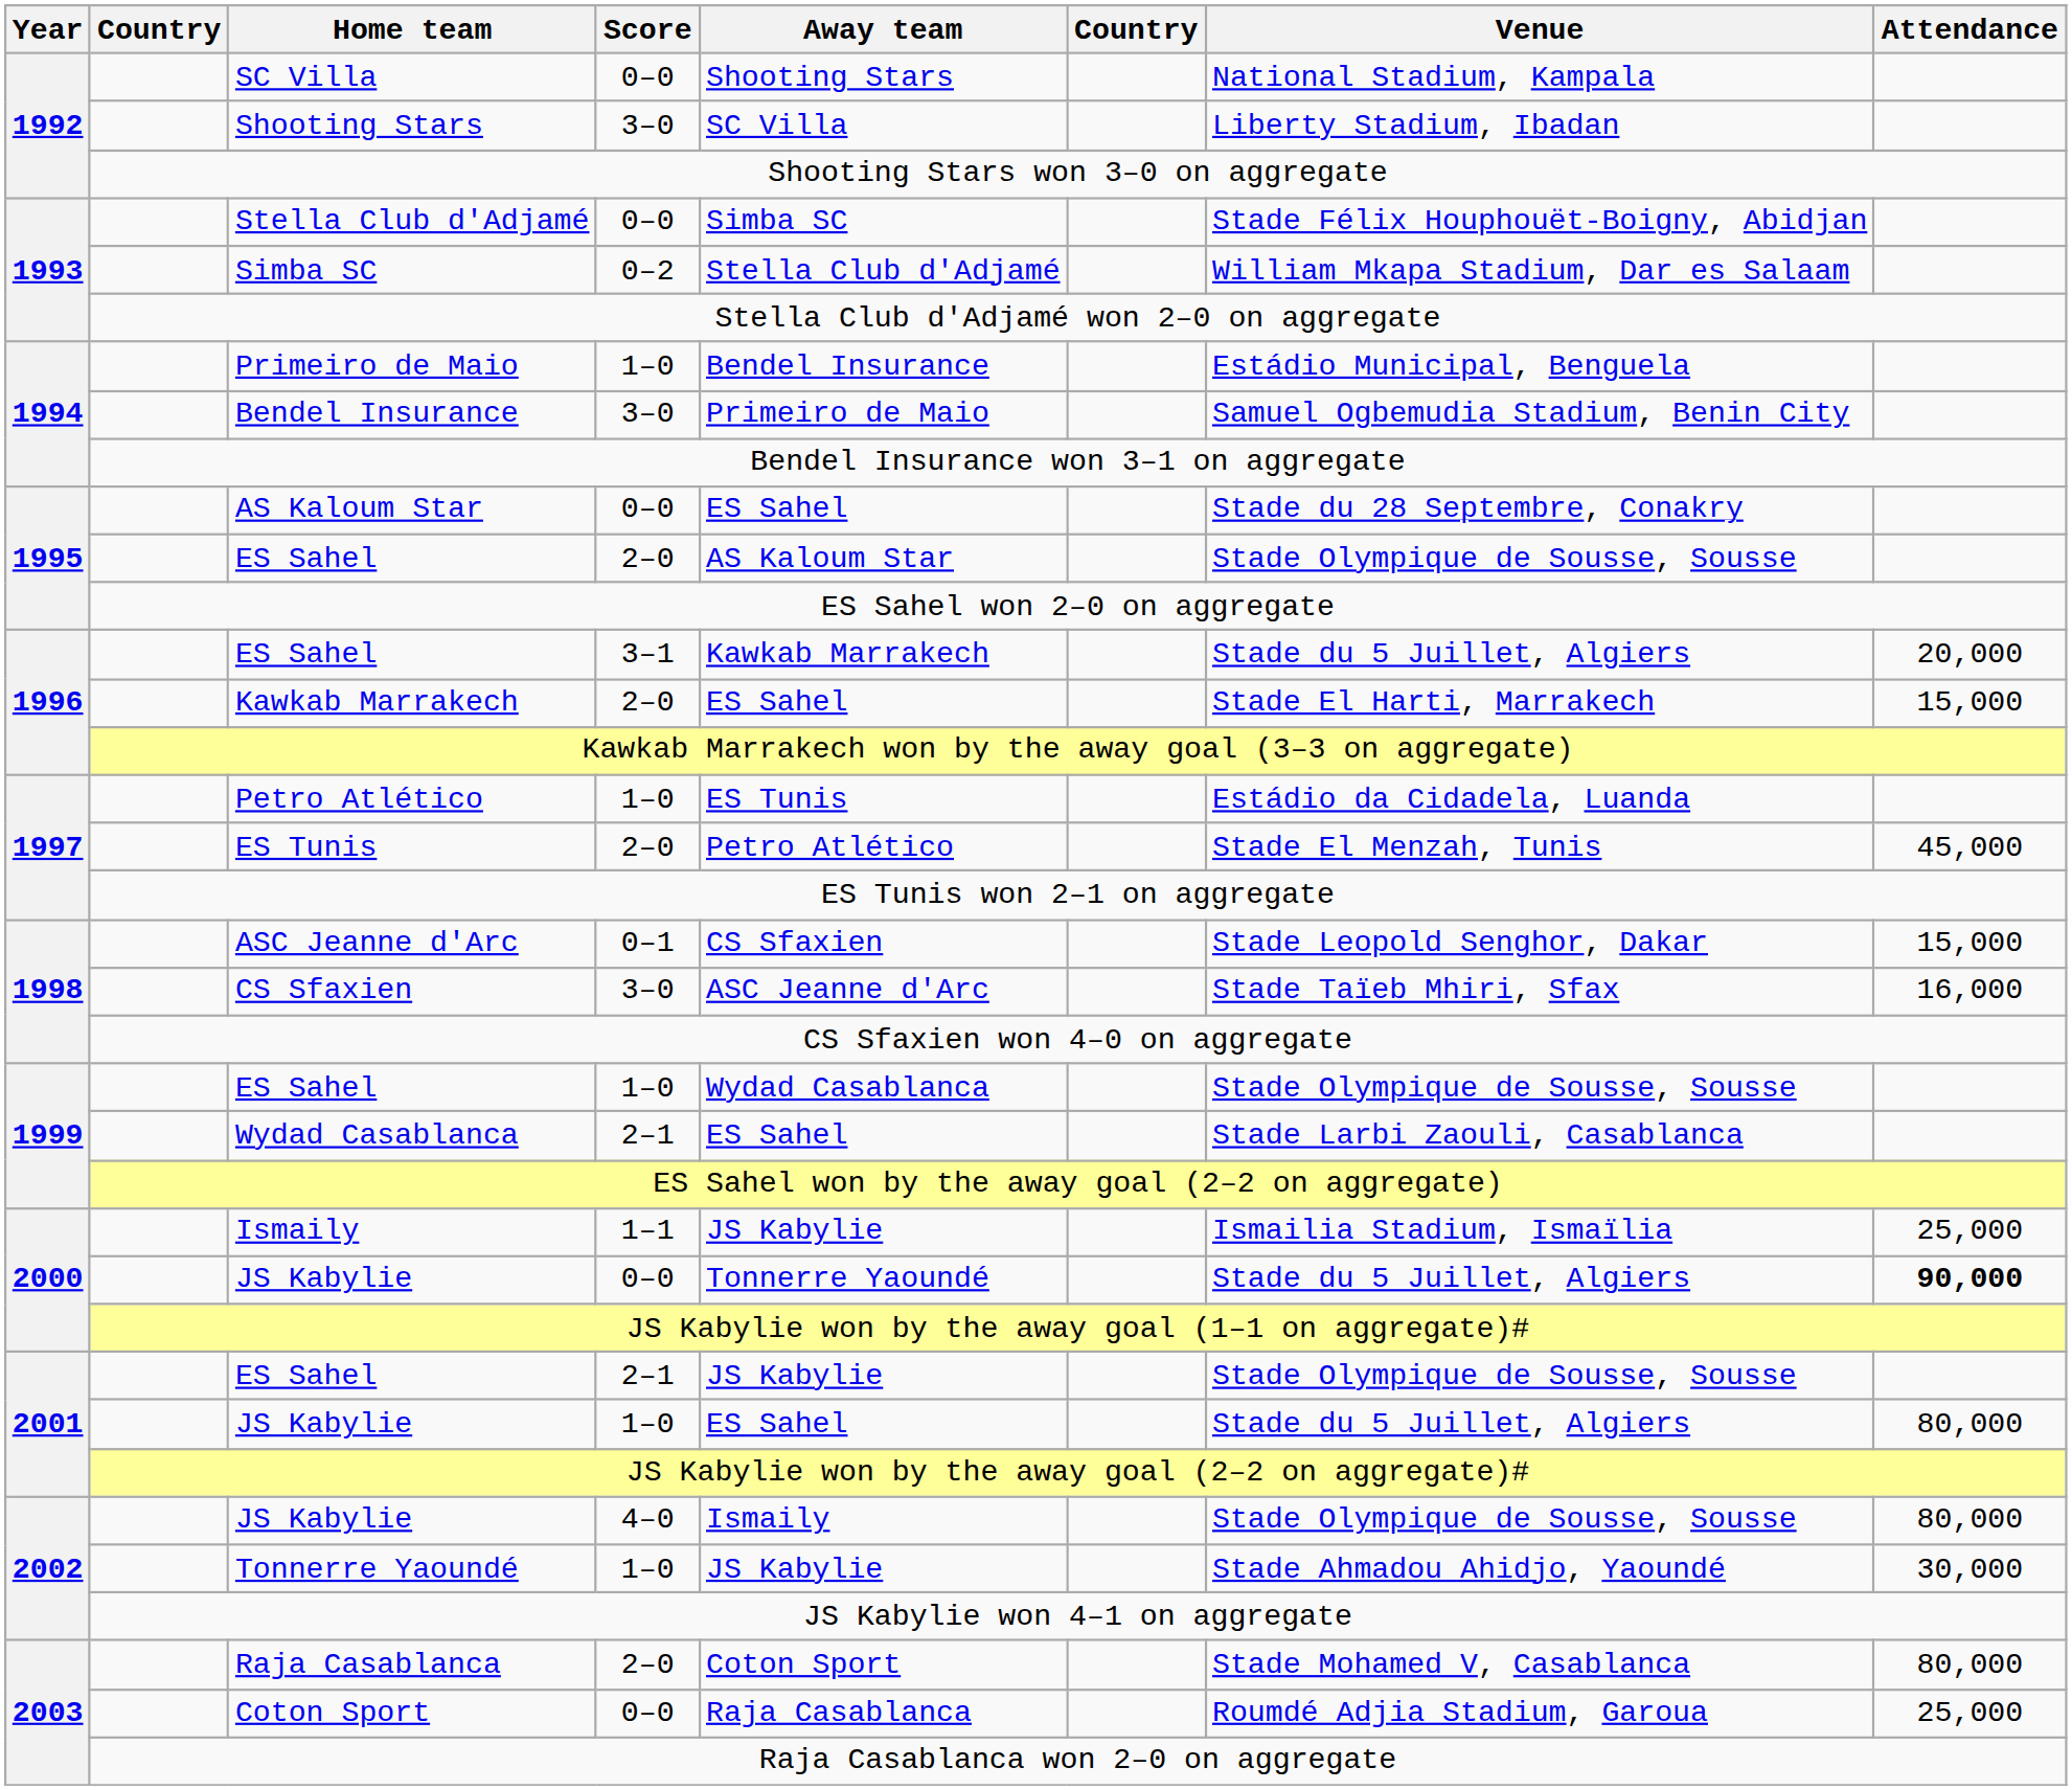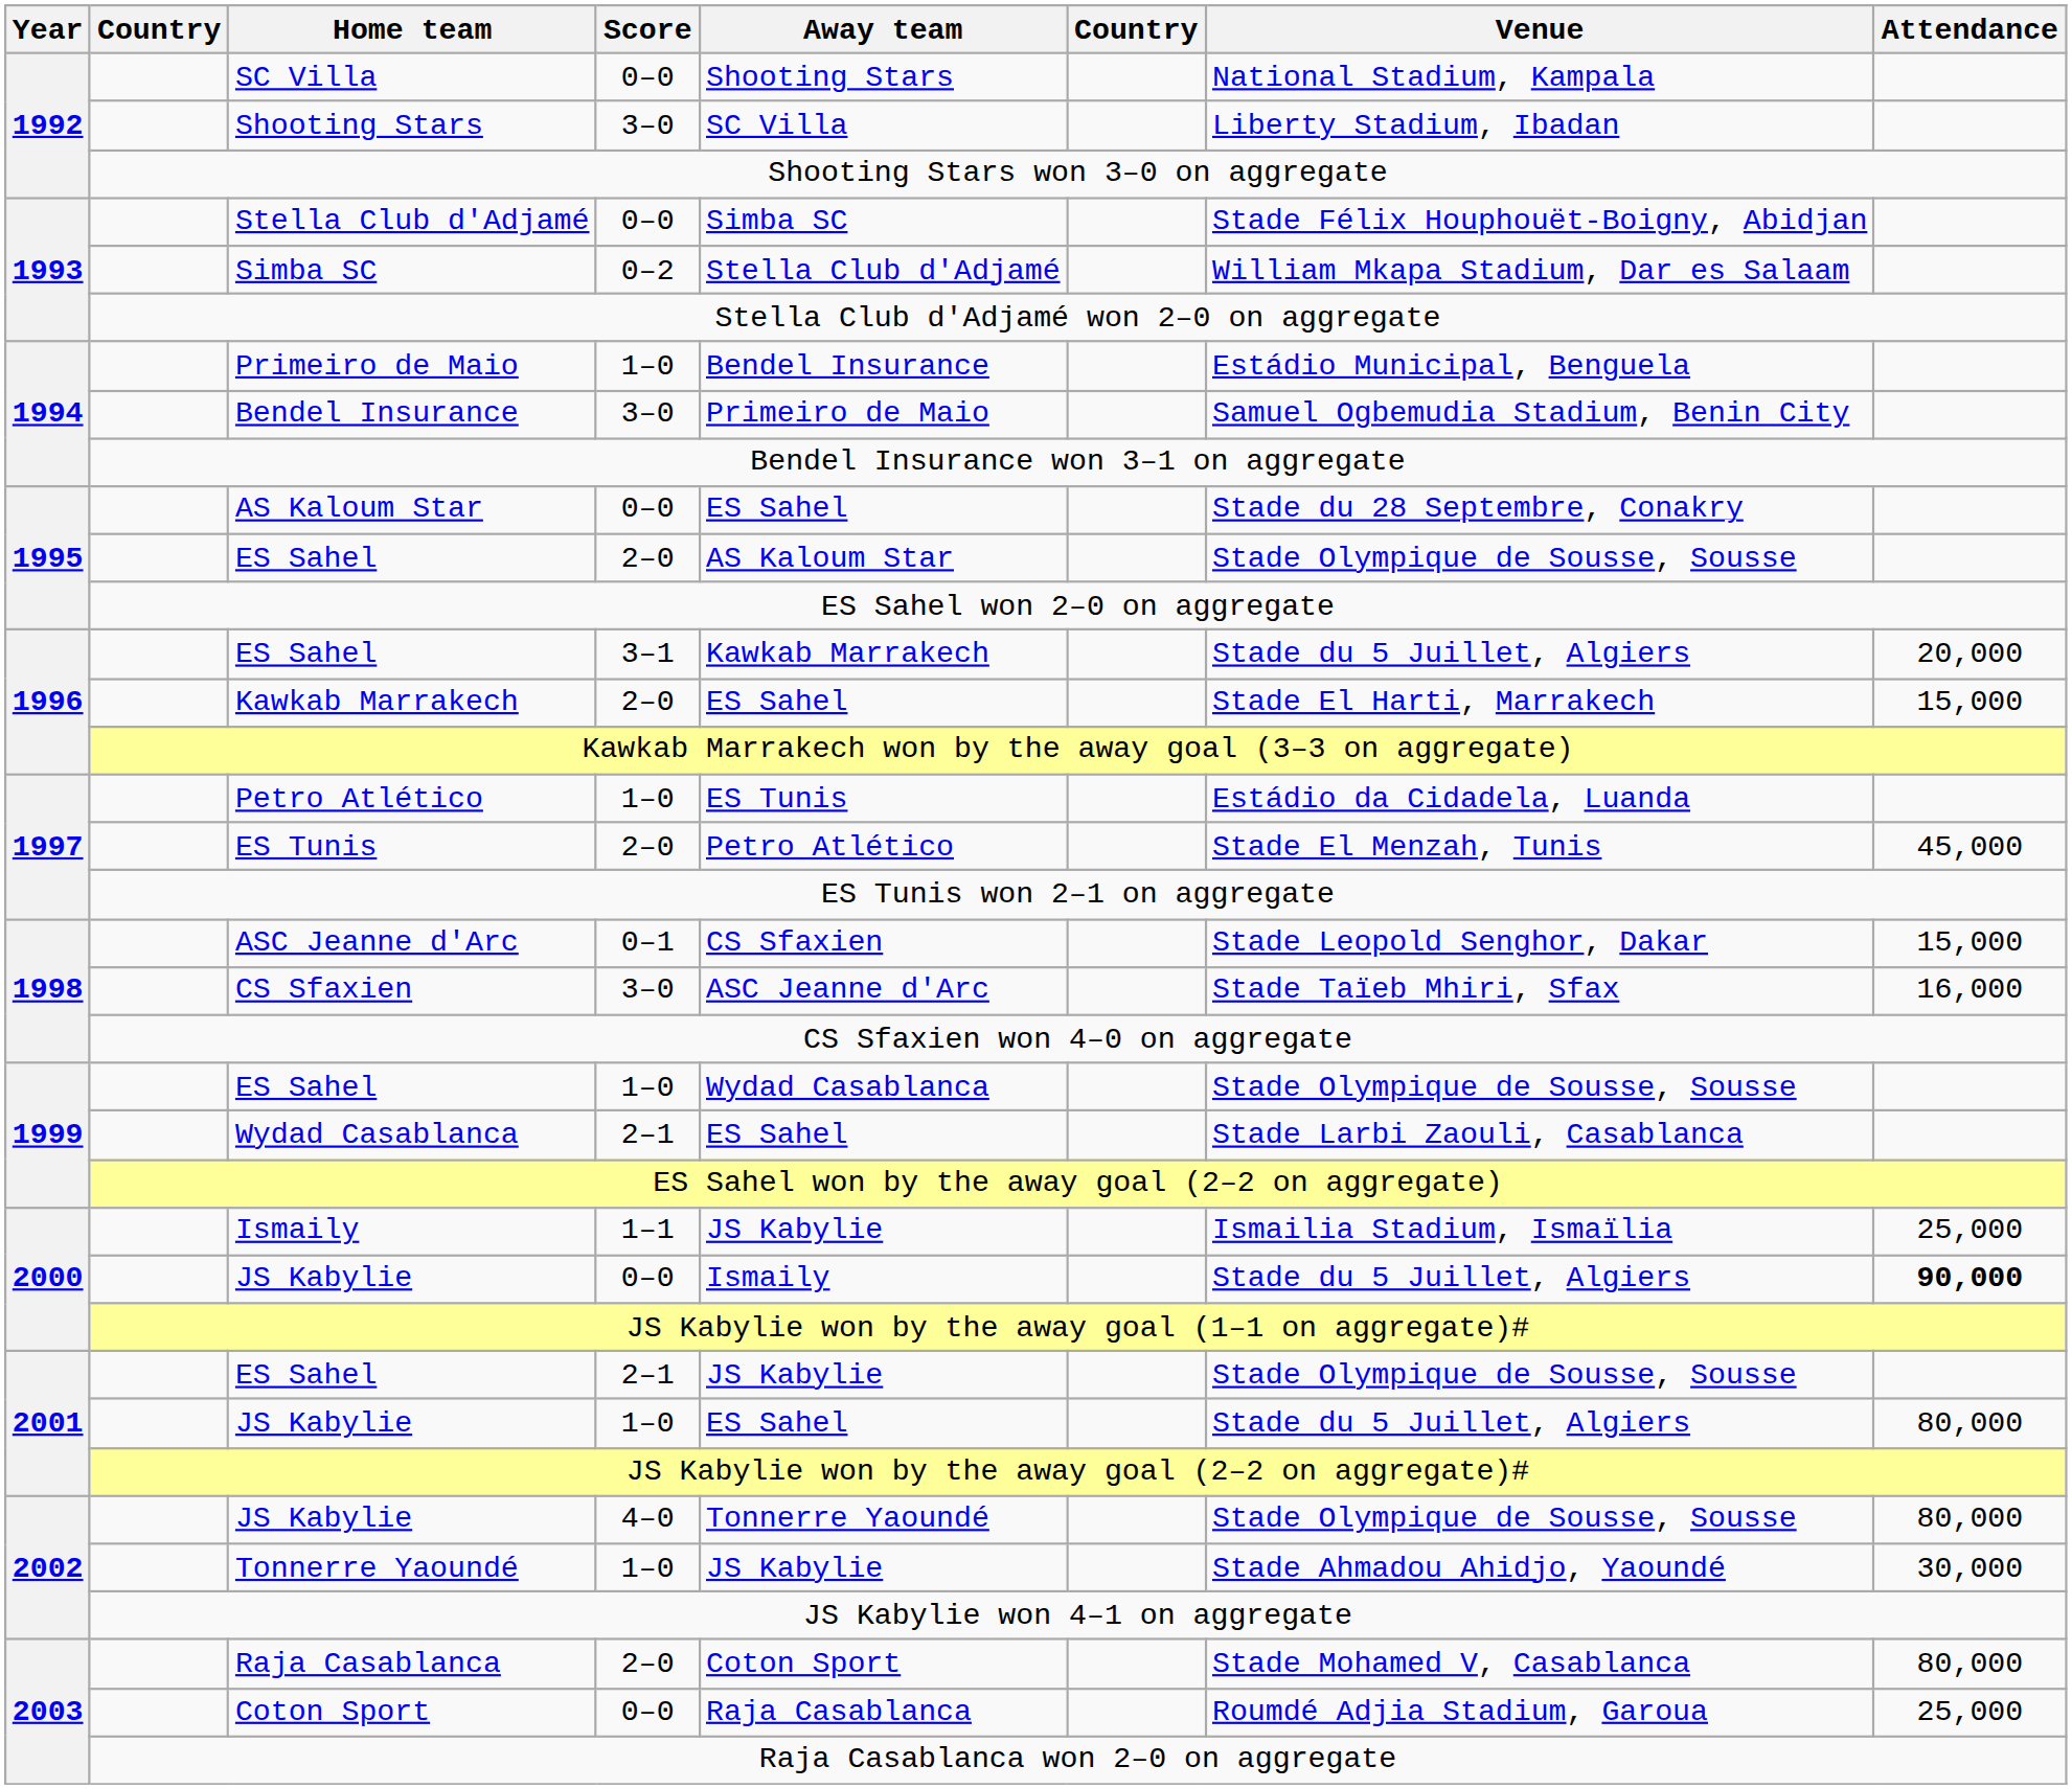JS Kabylie / 0–0 | Away team: Tonnerre Yaoundé -> Ismaily
JS Kabylie / 4–0 | Away team: Ismaily -> Tonnerre Yaoundé
